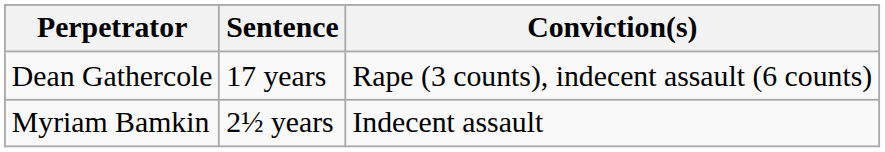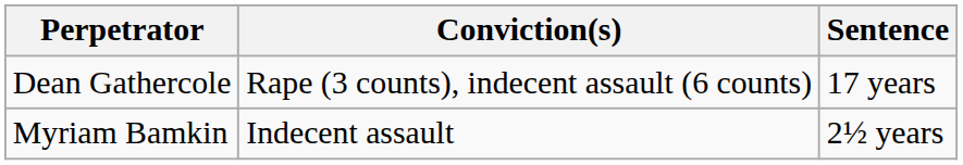columns swapped: Conviction(s) <-> Sentence
